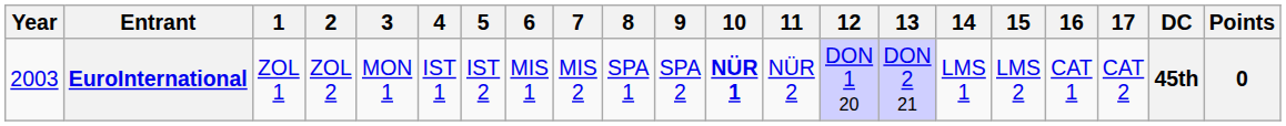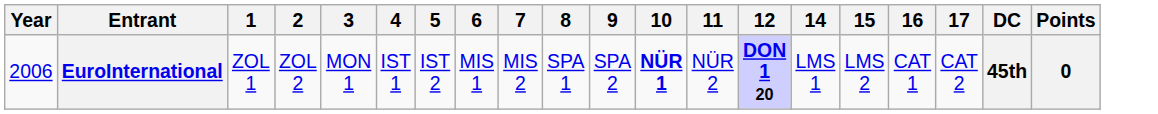- column: 13 | DON 2 21
EuroInternational | Year: 2003 -> 2006
EuroInternational | 12: normal -> bold
